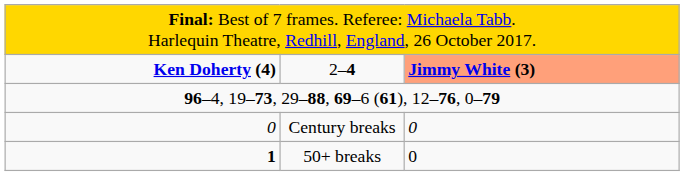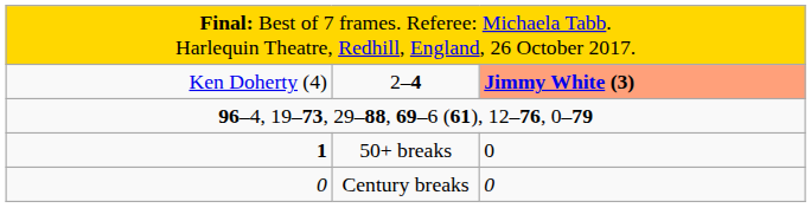2–4 | column 1: bold -> normal
rows swapped: Century breaks <-> 50+ breaks
